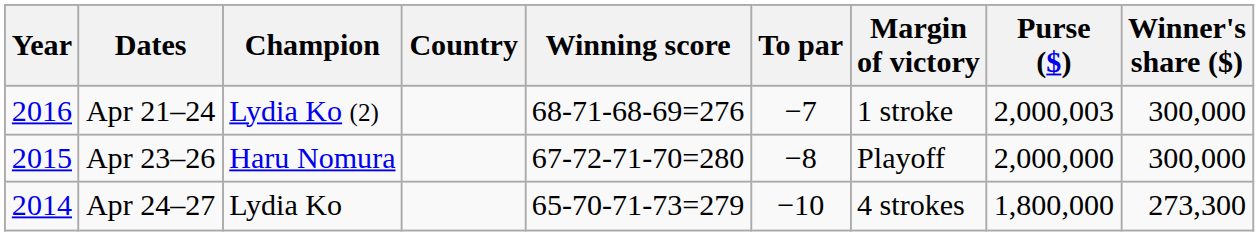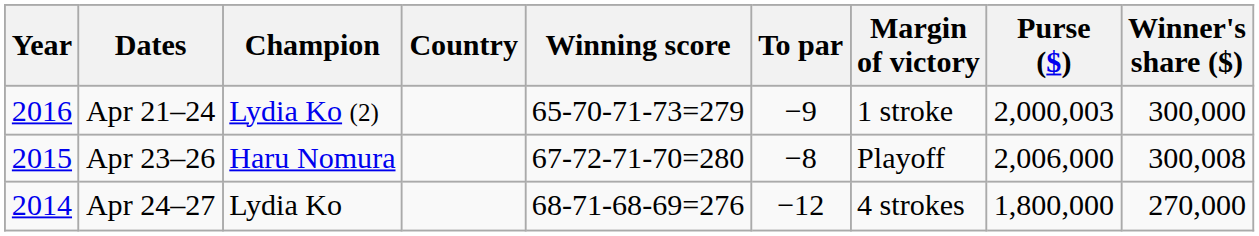Apr 21–24 | Winning score: 68-71-68-69=276 -> 65-70-71-73=279
Apr 21–24 | To par: −7 -> −9
Apr 23–26 | Purse ($): 2,000,000 -> 2,006,000
Apr 23–26 | Winner's share ($): 300,000 -> 300,008
Apr 24–27 | Winning score: 65-70-71-73=279 -> 68-71-68-69=276
Apr 24–27 | To par: −10 -> −12
Apr 24–27 | Winner's share ($): 273,300 -> 270,000
